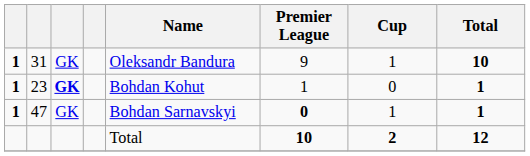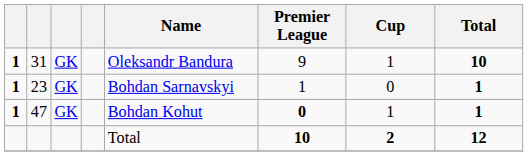23 | column 3: bold -> normal
23 | Name: Bohdan Kohut -> Bohdan Sarnavskyi
47 | Name: Bohdan Sarnavskyi -> Bohdan Kohut
